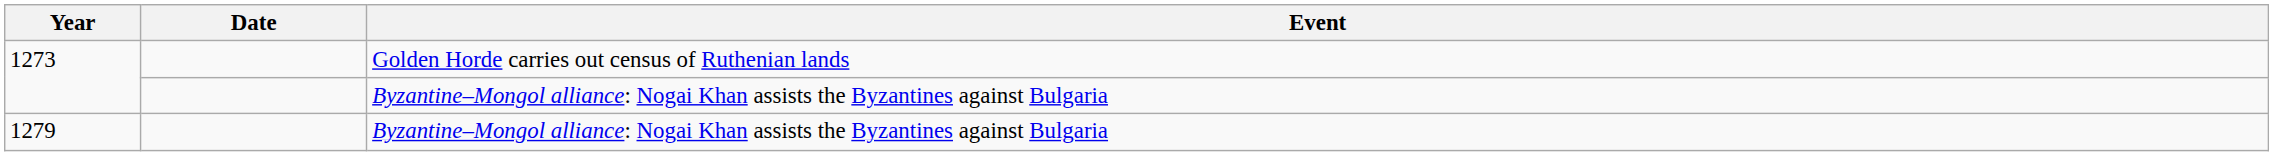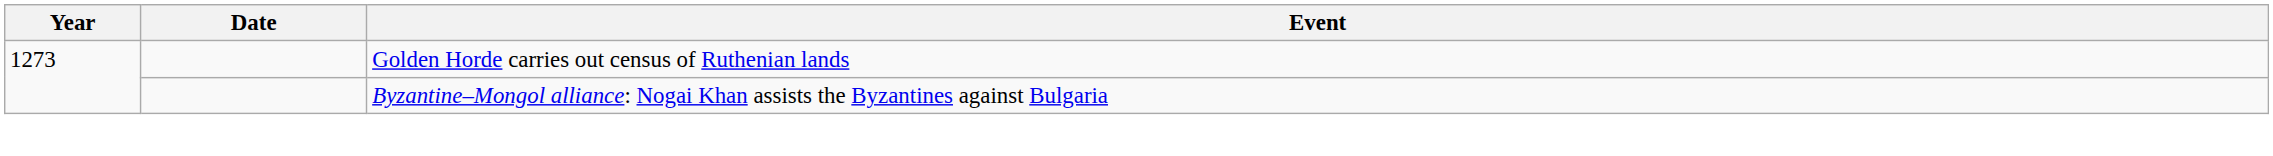- row: 1279 | Byzantine–Mongol alliance: Nogai Khan assists the Byzantines against Bulgaria
